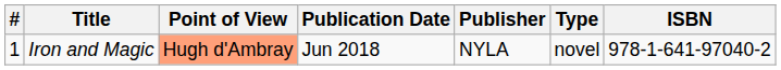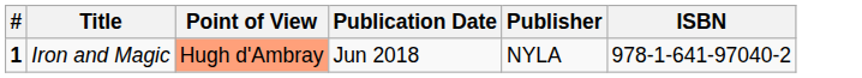- column: Type | novel
Iron and Magic | #: normal -> bold
